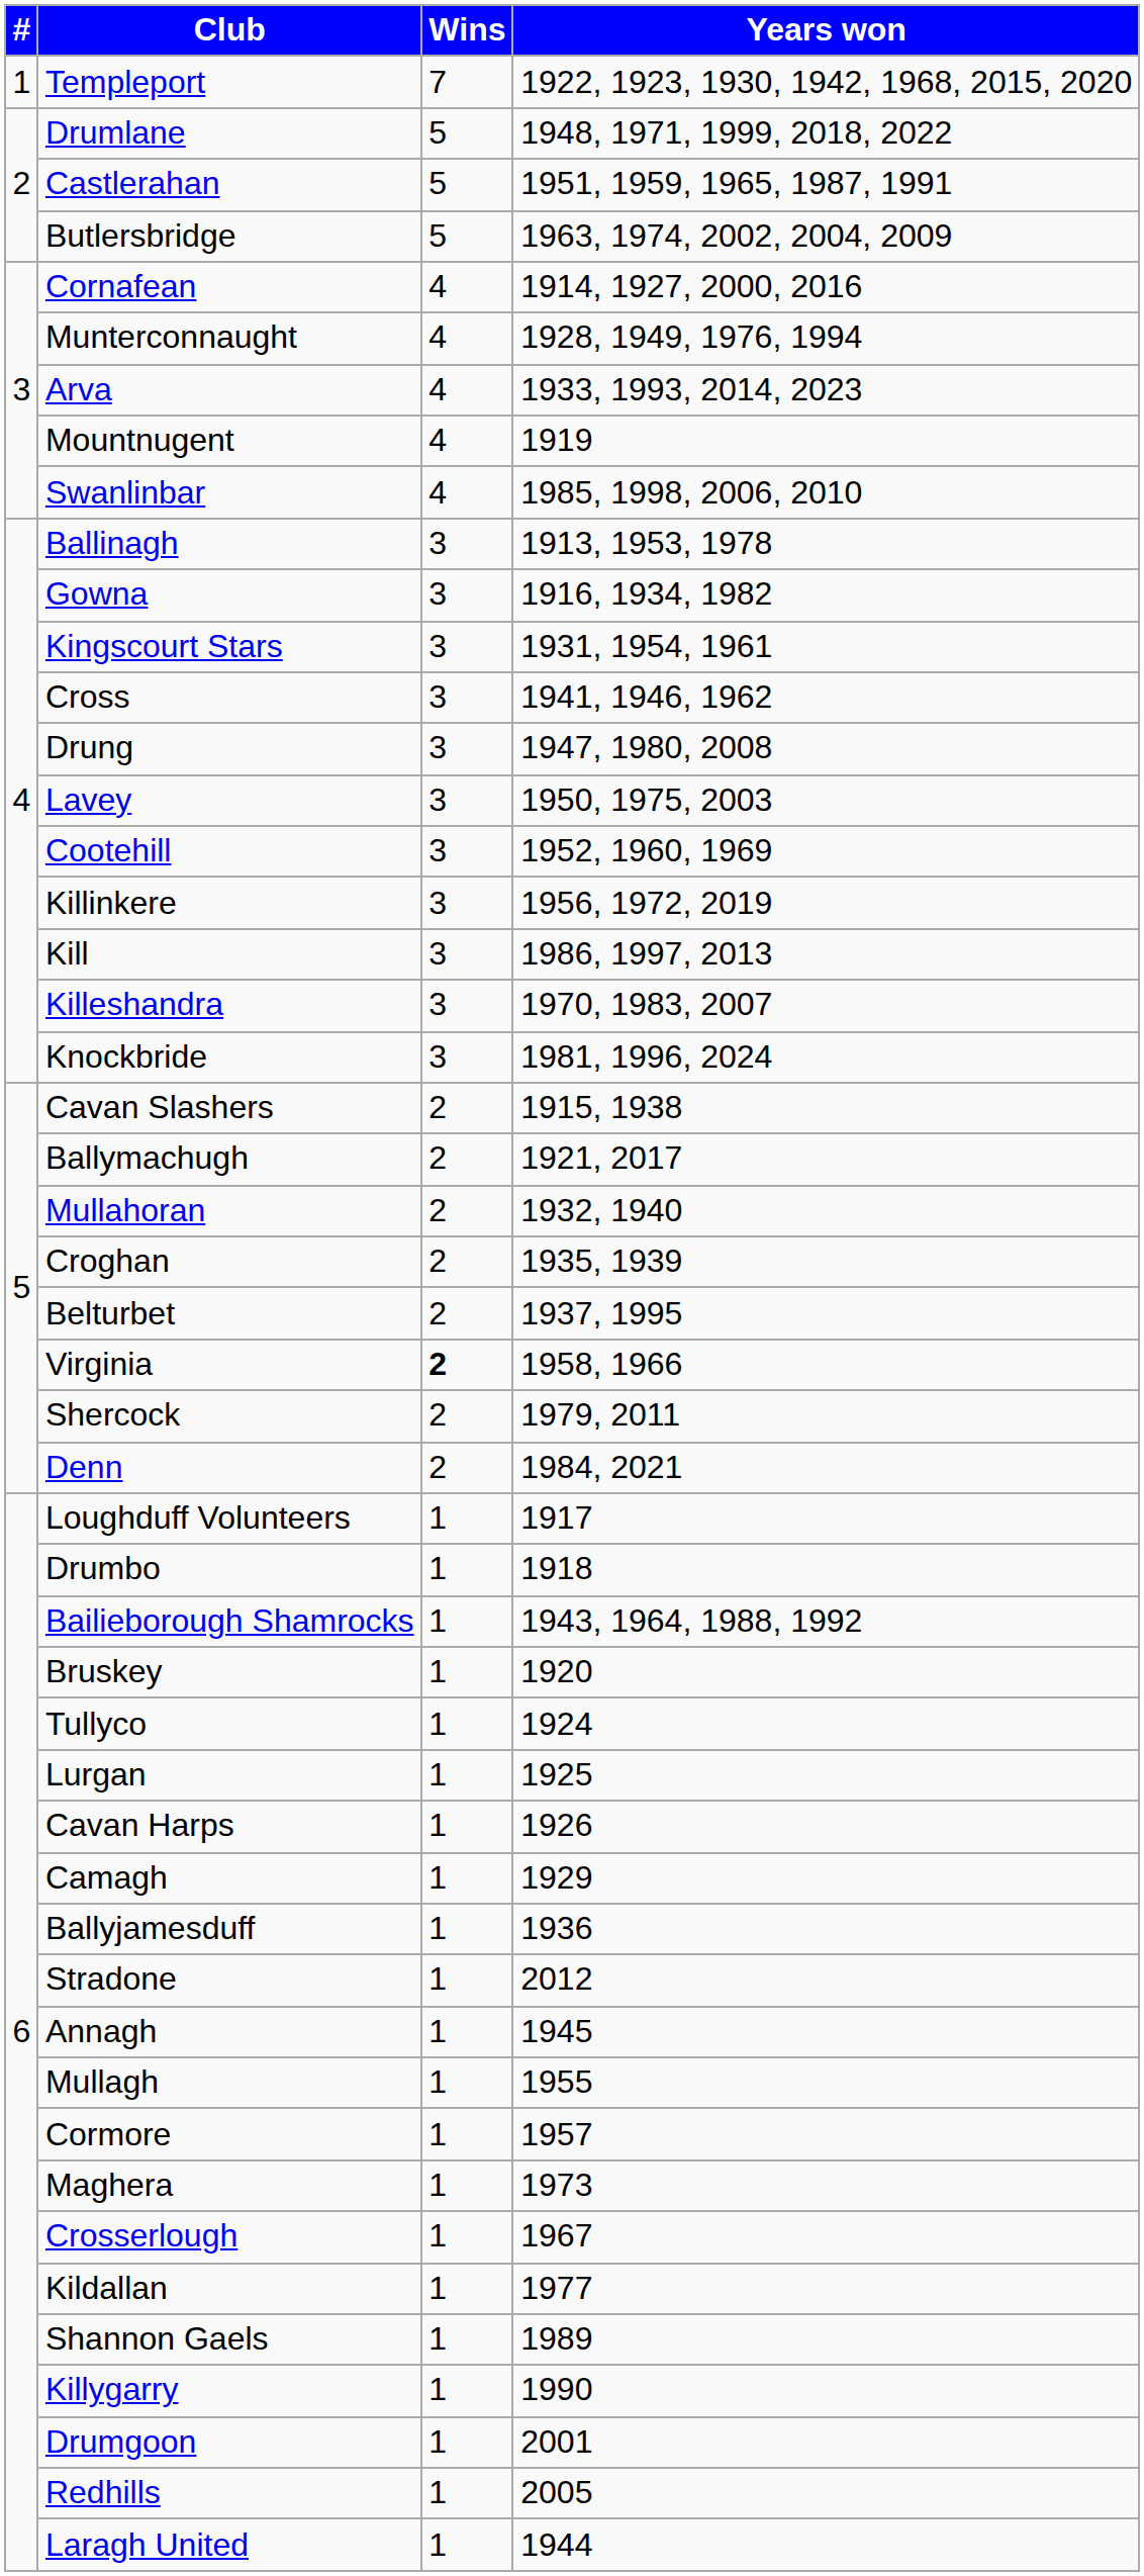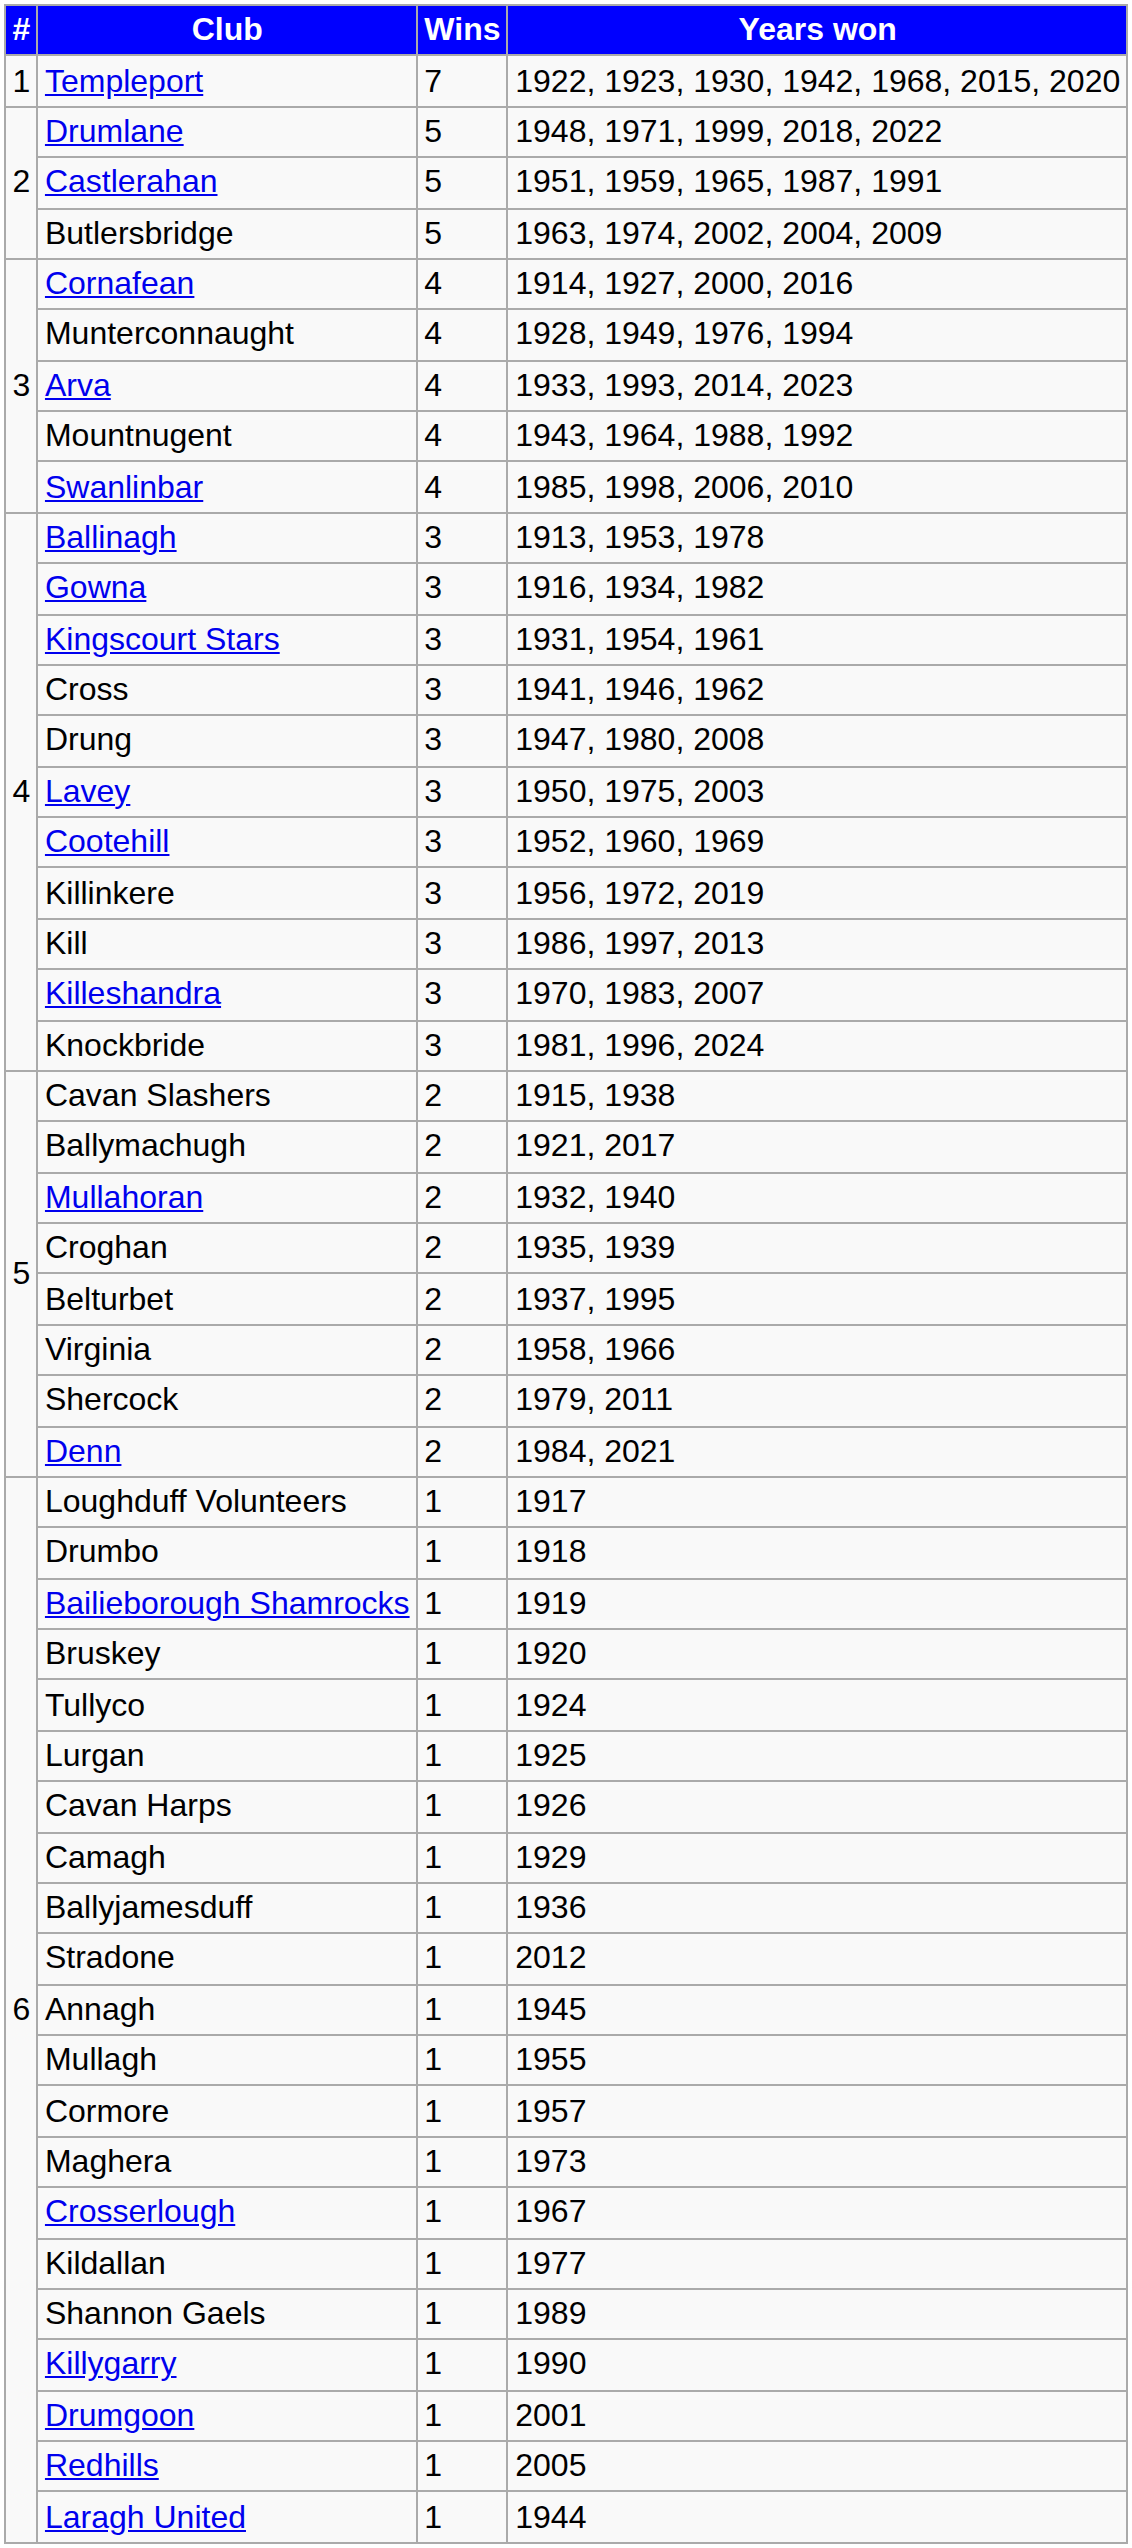Mountnugent | Years won: 1919 -> 1943, 1964, 1988, 1992
Virginia | Wins: bold -> normal
Bailieborough Shamrocks | Years won: 1943, 1964, 1988, 1992 -> 1919
